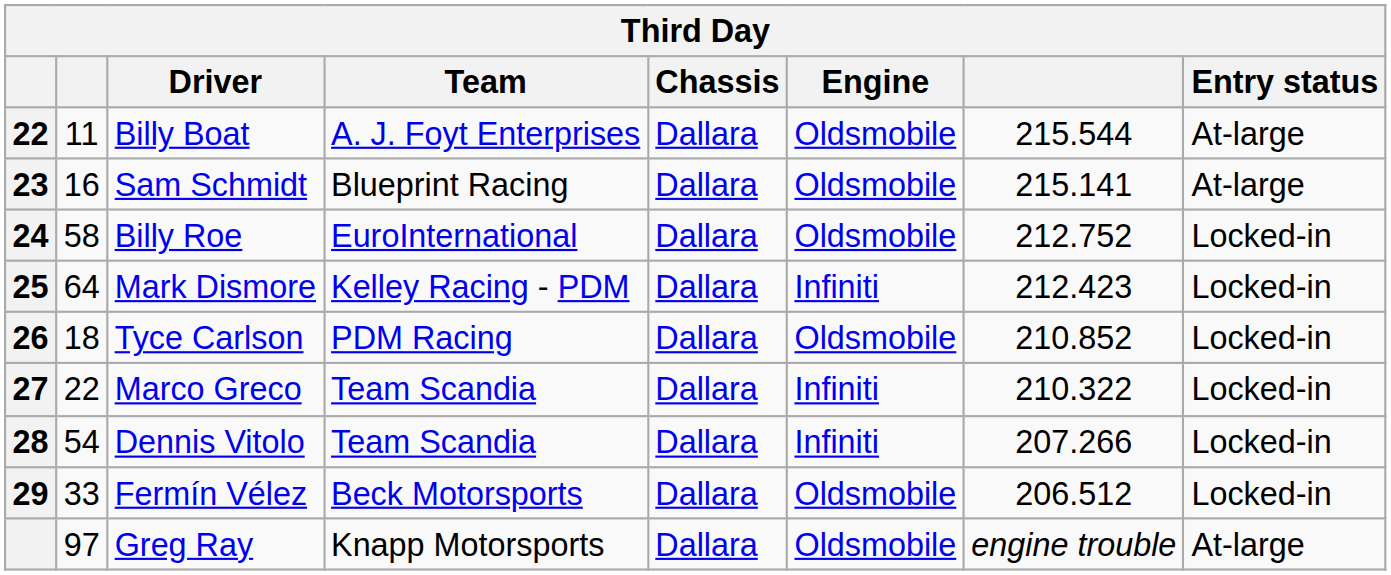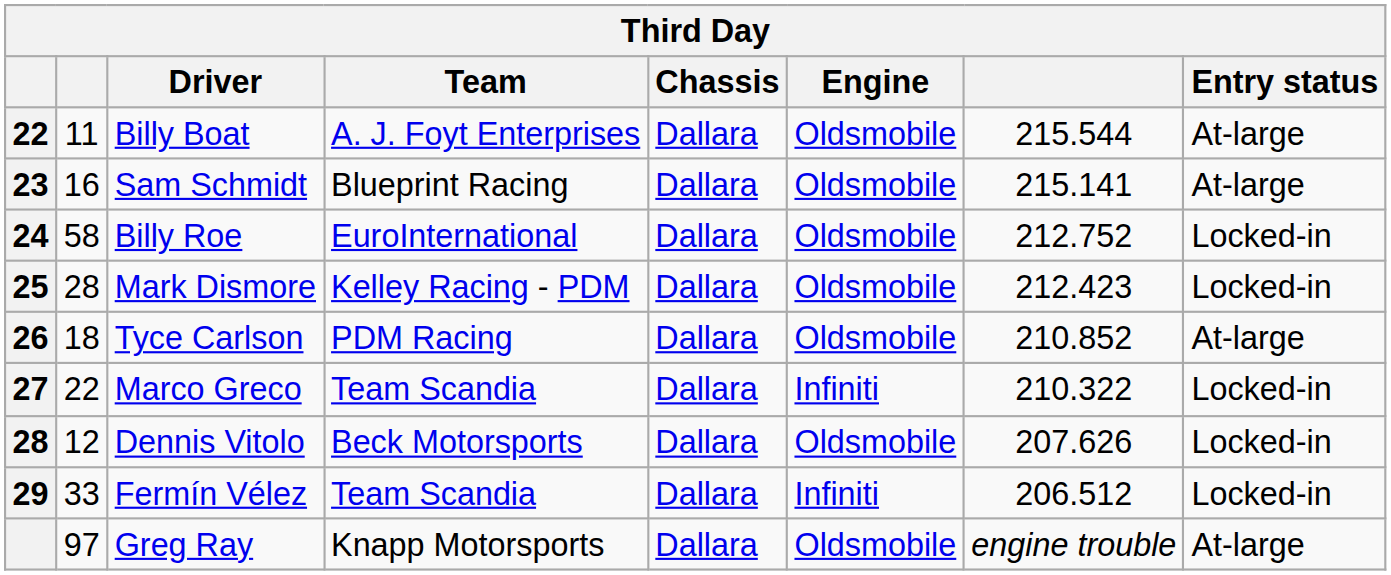Mark Dismore | column 2: 64 -> 28
Mark Dismore | Engine: Infiniti -> Oldsmobile
Tyce Carlson | Entry status: Locked-in -> At-large
Dennis Vitolo | column 2: 54 -> 12
Dennis Vitolo | Team: Team Scandia -> Beck Motorsports
Dennis Vitolo | Engine: Infiniti -> Oldsmobile
Dennis Vitolo | column 7: 207.266 -> 207.626
Fermín Vélez | Team: Beck Motorsports -> Team Scandia
Fermín Vélez | Engine: Oldsmobile -> Infiniti
